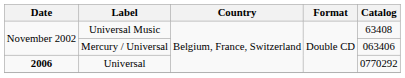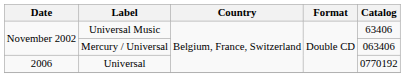Universal Music | Catalog: 63408 -> 63406
Universal | Date: bold -> normal
Universal | Catalog: 0770292 -> 0770192
